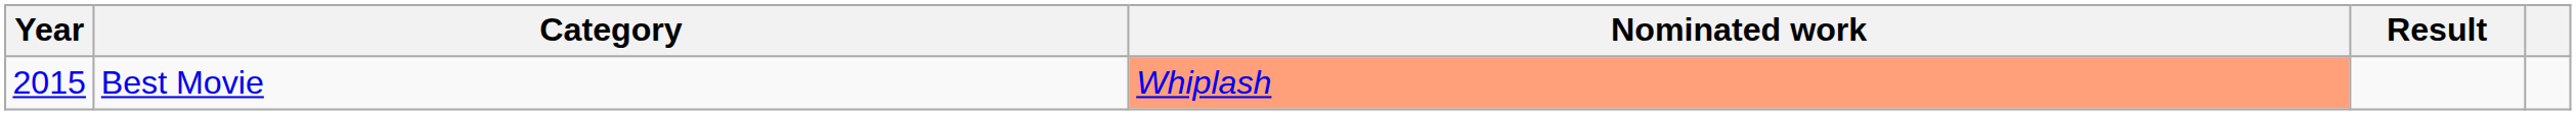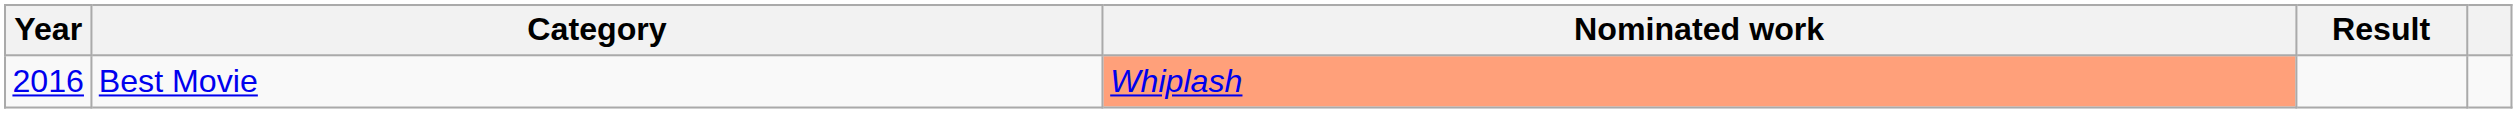Best Movie | Year: 2015 -> 2016
